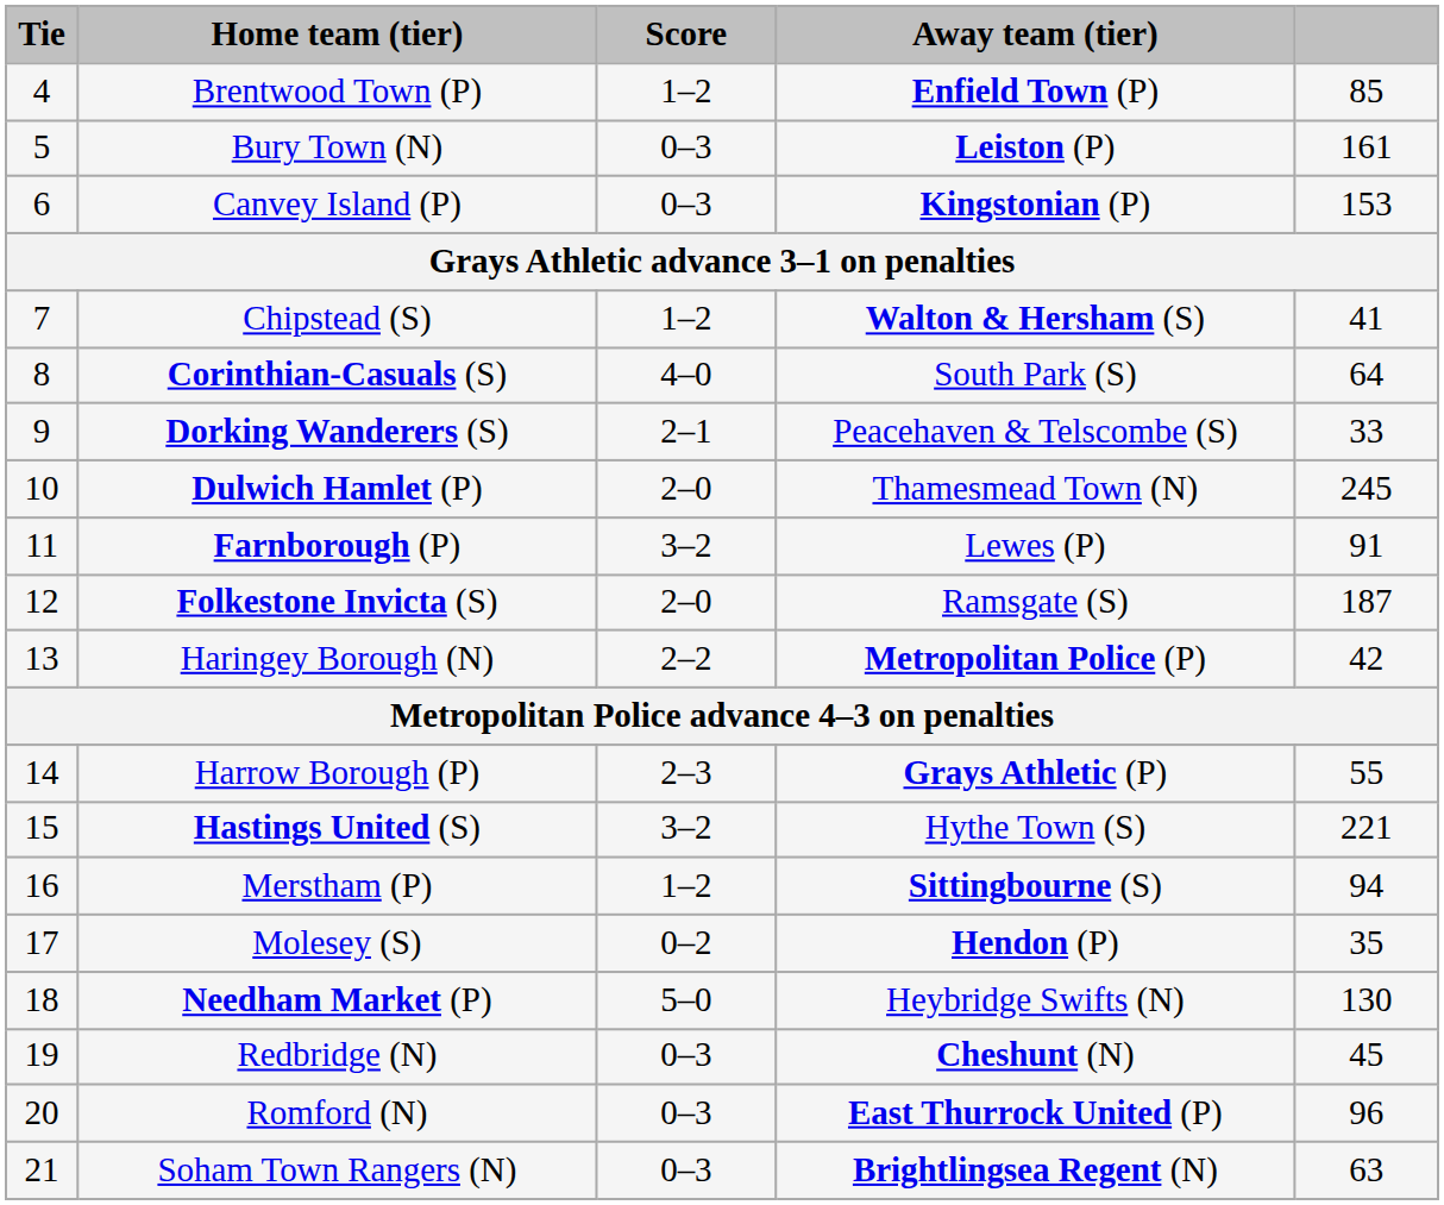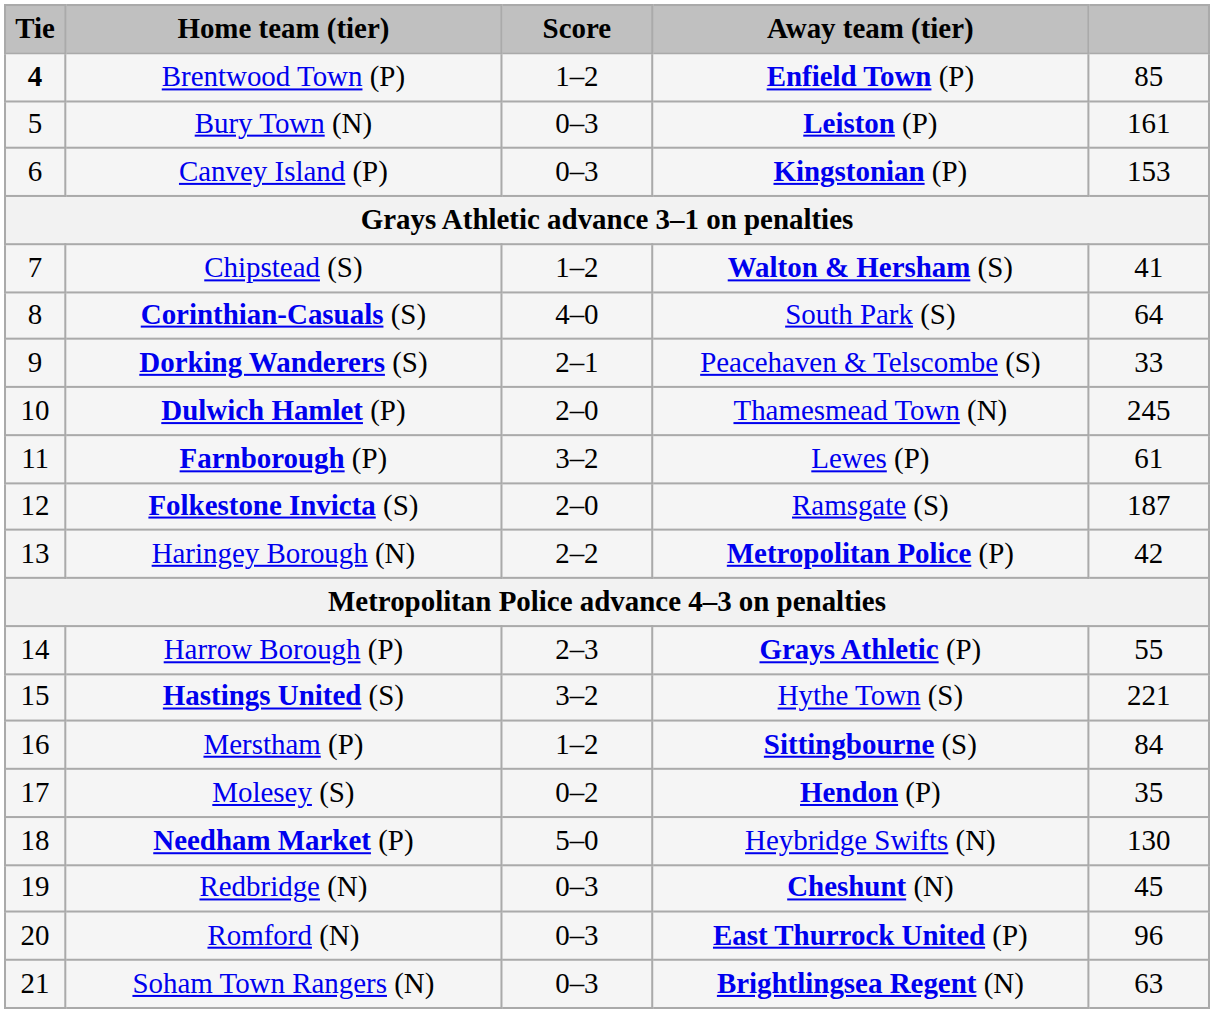Brentwood Town (P) | Tie: normal -> bold
Farnborough (P) | column 5: 91 -> 61
Merstham (P) | column 5: 94 -> 84
